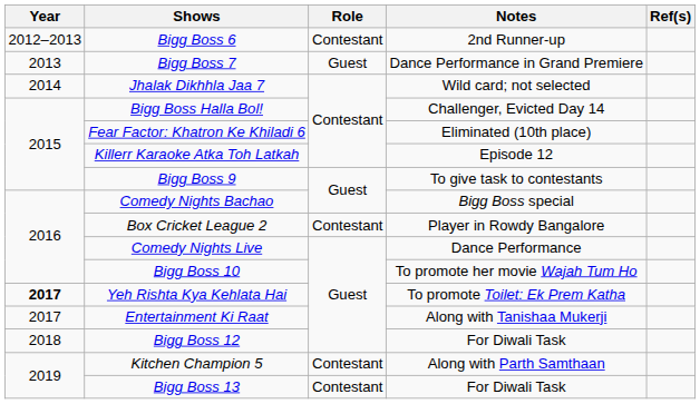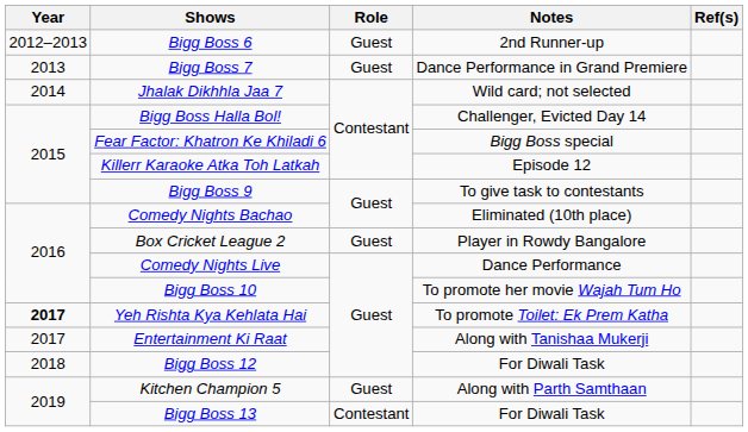Bigg Boss 6 | Role: Contestant -> Guest
Fear Factor: Khatron Ke Khiladi 6 | Notes: Eliminated (10th place) -> Bigg Boss special
Comedy Nights Bachao | Notes: Bigg Boss special -> Eliminated (10th place)
Box Cricket League 2 | Role: Contestant -> Guest
Kitchen Champion 5 | Role: Contestant -> Guest
